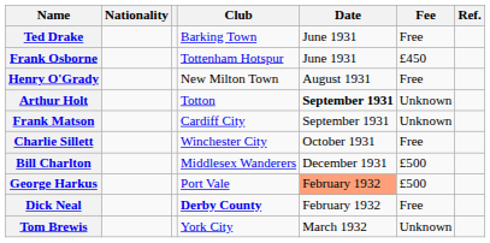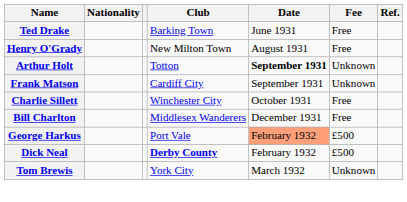- row: Frank Osborne | Tottenham Hotspur | June 1931 | £450
Bill Charlton | Fee: £500 -> Free
Dick Neal | Fee: Free -> £500
